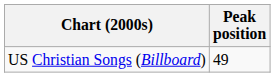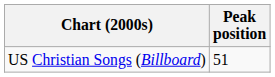US Christian Songs (Billboard) | Peak position: 49 -> 51
